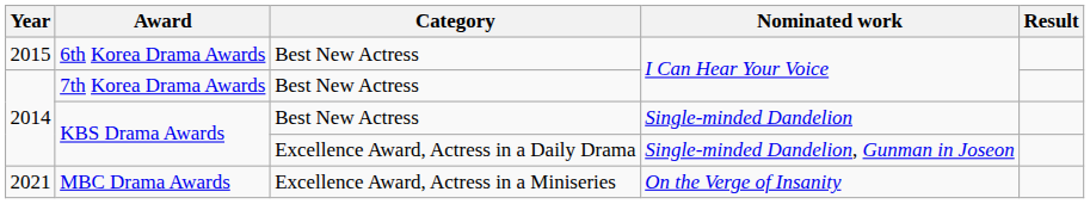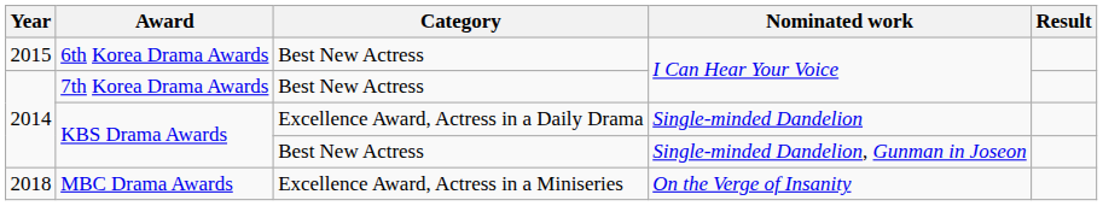KBS Drama Awards / Single-minded Dandelion | Category: Best New Actress -> Excellence Award, Actress in a Daily Drama
KBS Drama Awards / Single-minded Dandelion, Gunman in Joseon | Category: Excellence Award, Actress in a Daily Drama -> Best New Actress
MBC Drama Awards | Year: 2021 -> 2018
